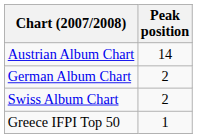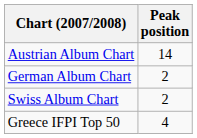Greece IFPI Top 50 | Peak position: 1 -> 4
